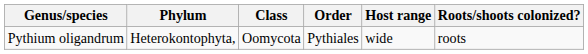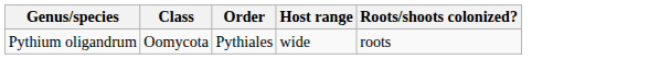- column: Phylum | Heterokontophyta,
